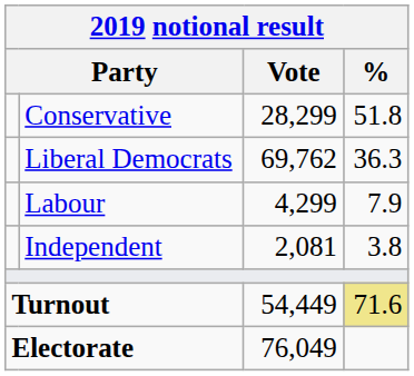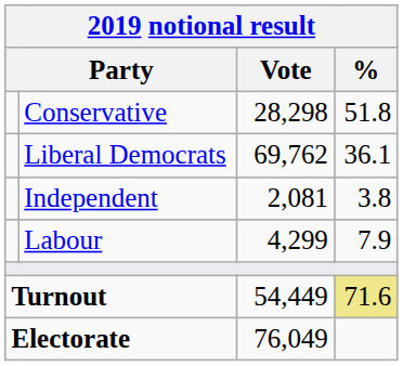Conservative | Vote: 28,299 -> 28,298
Liberal Democrats | %: 36.3 -> 36.1
rows swapped: Labour <-> Independent
